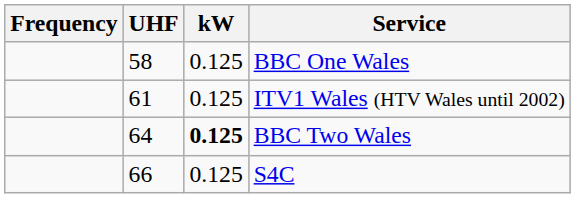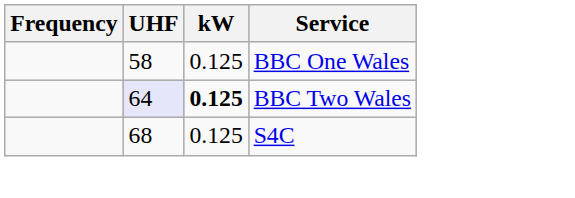- row: 61 | 0.125 | ITV1 Wales (HTV Wales until 2002)
BBC Two Wales | UHF: no background -> lavender background
S4C | UHF: 66 -> 68
